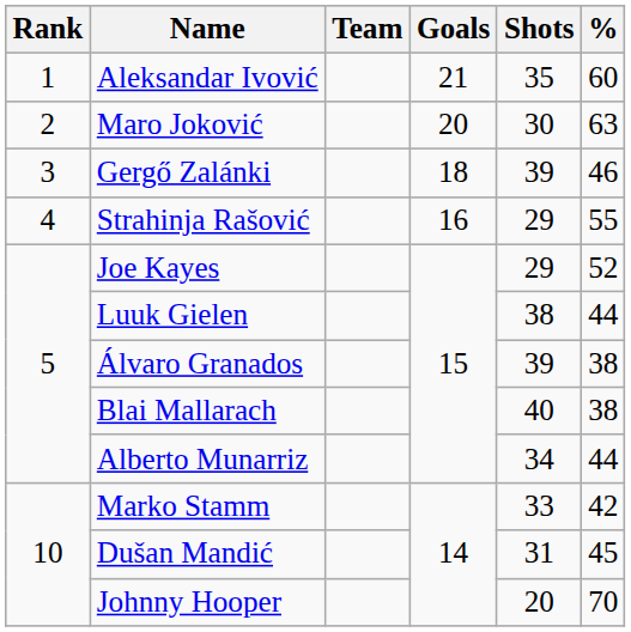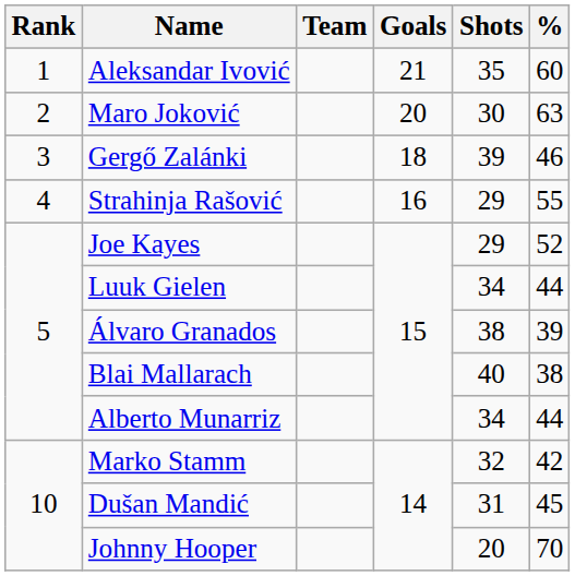Luuk Gielen | Shots: 38 -> 34
Álvaro Granados | Shots: 39 -> 38
Álvaro Granados | %: 38 -> 39
Marko Stamm | Shots: 33 -> 32
